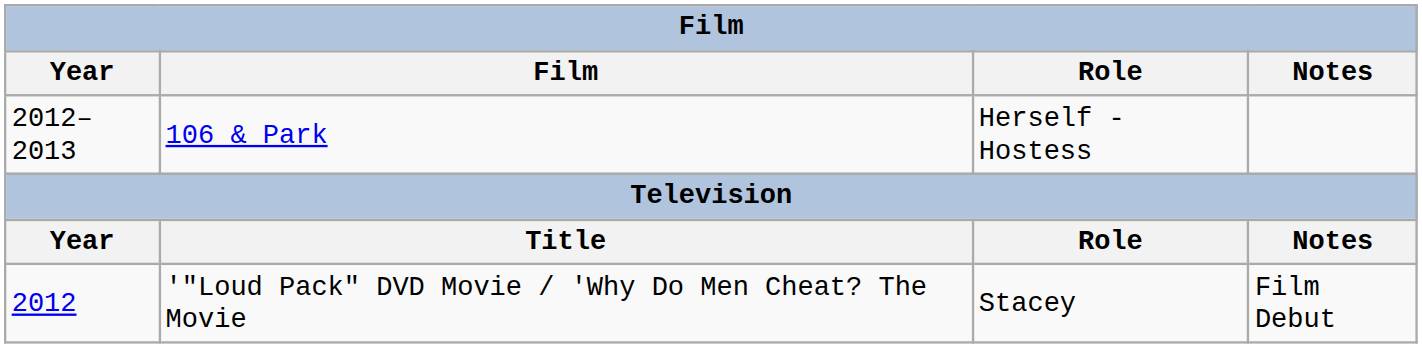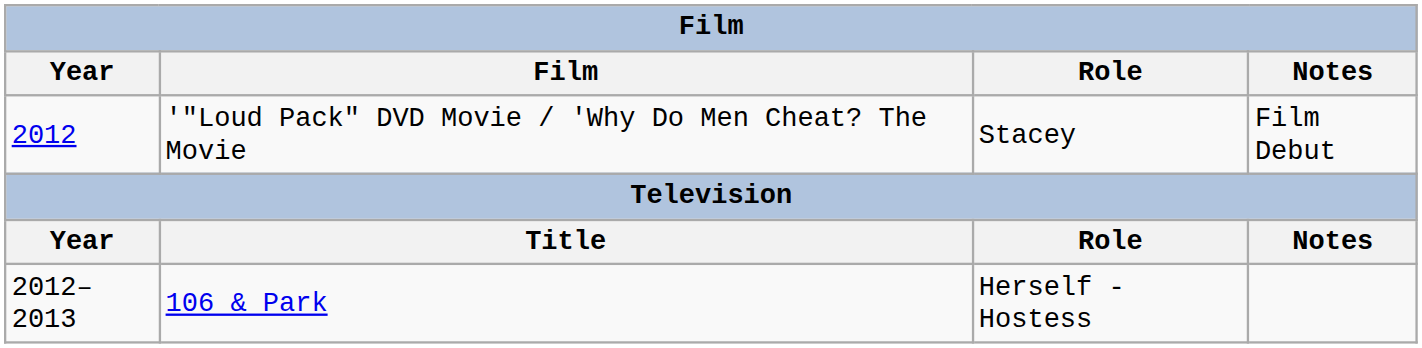rows swapped: '"Loud Pack" DVD Movie / 'Why Do Men Cheat? The Movie <-> 106 & Park
